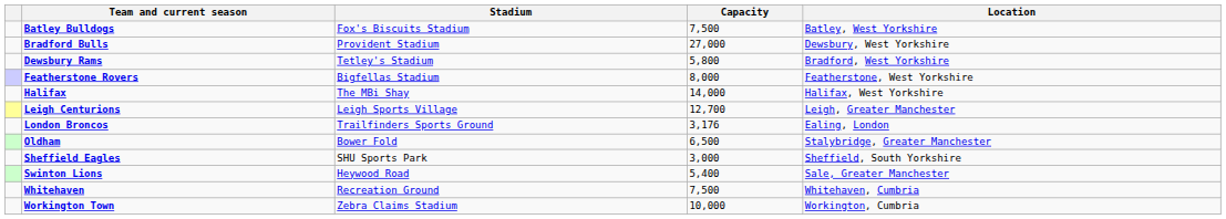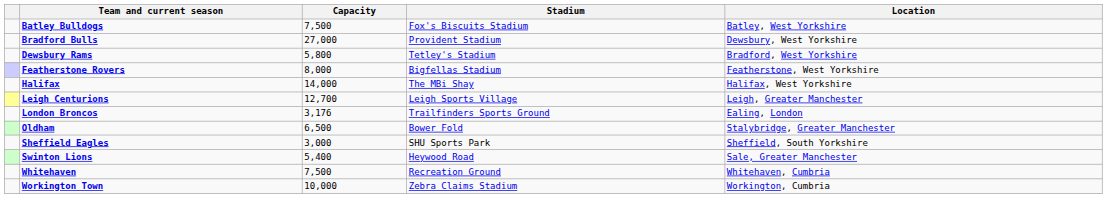columns swapped: Stadium <-> Capacity
